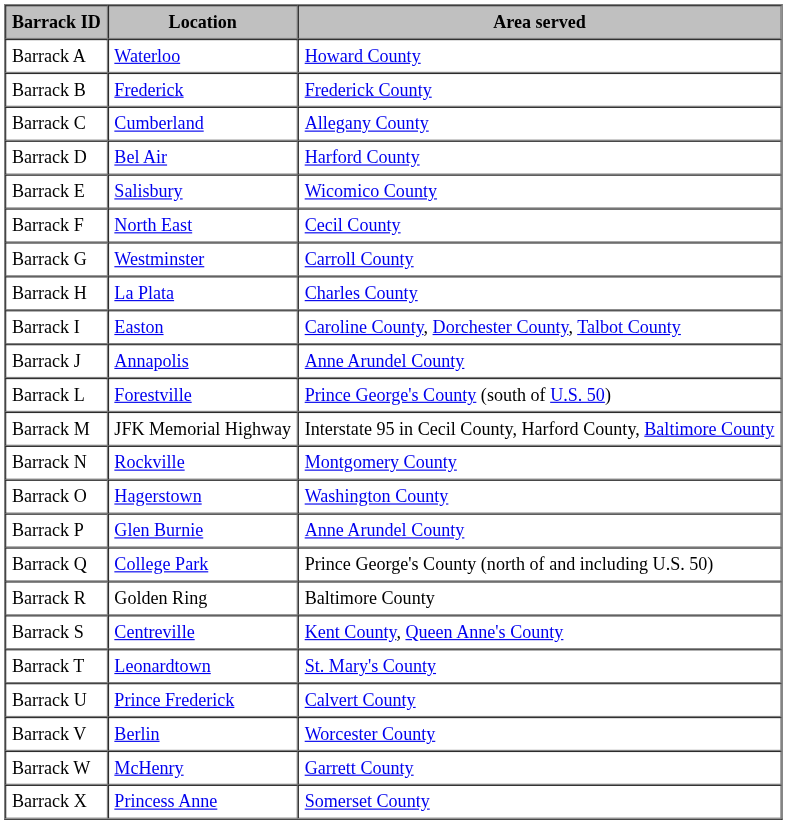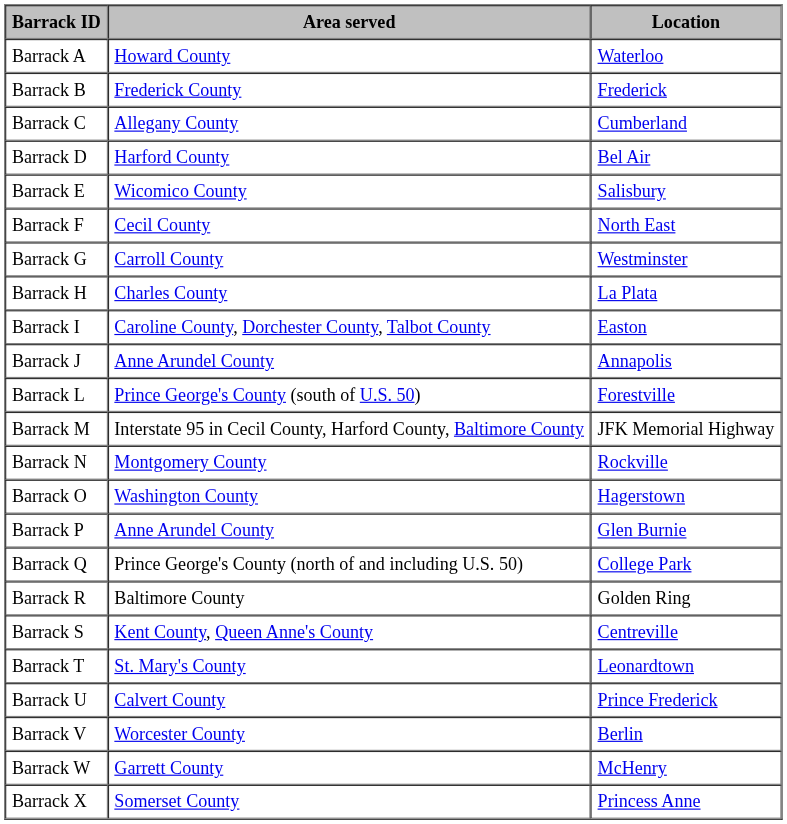columns swapped: Location <-> Area served
